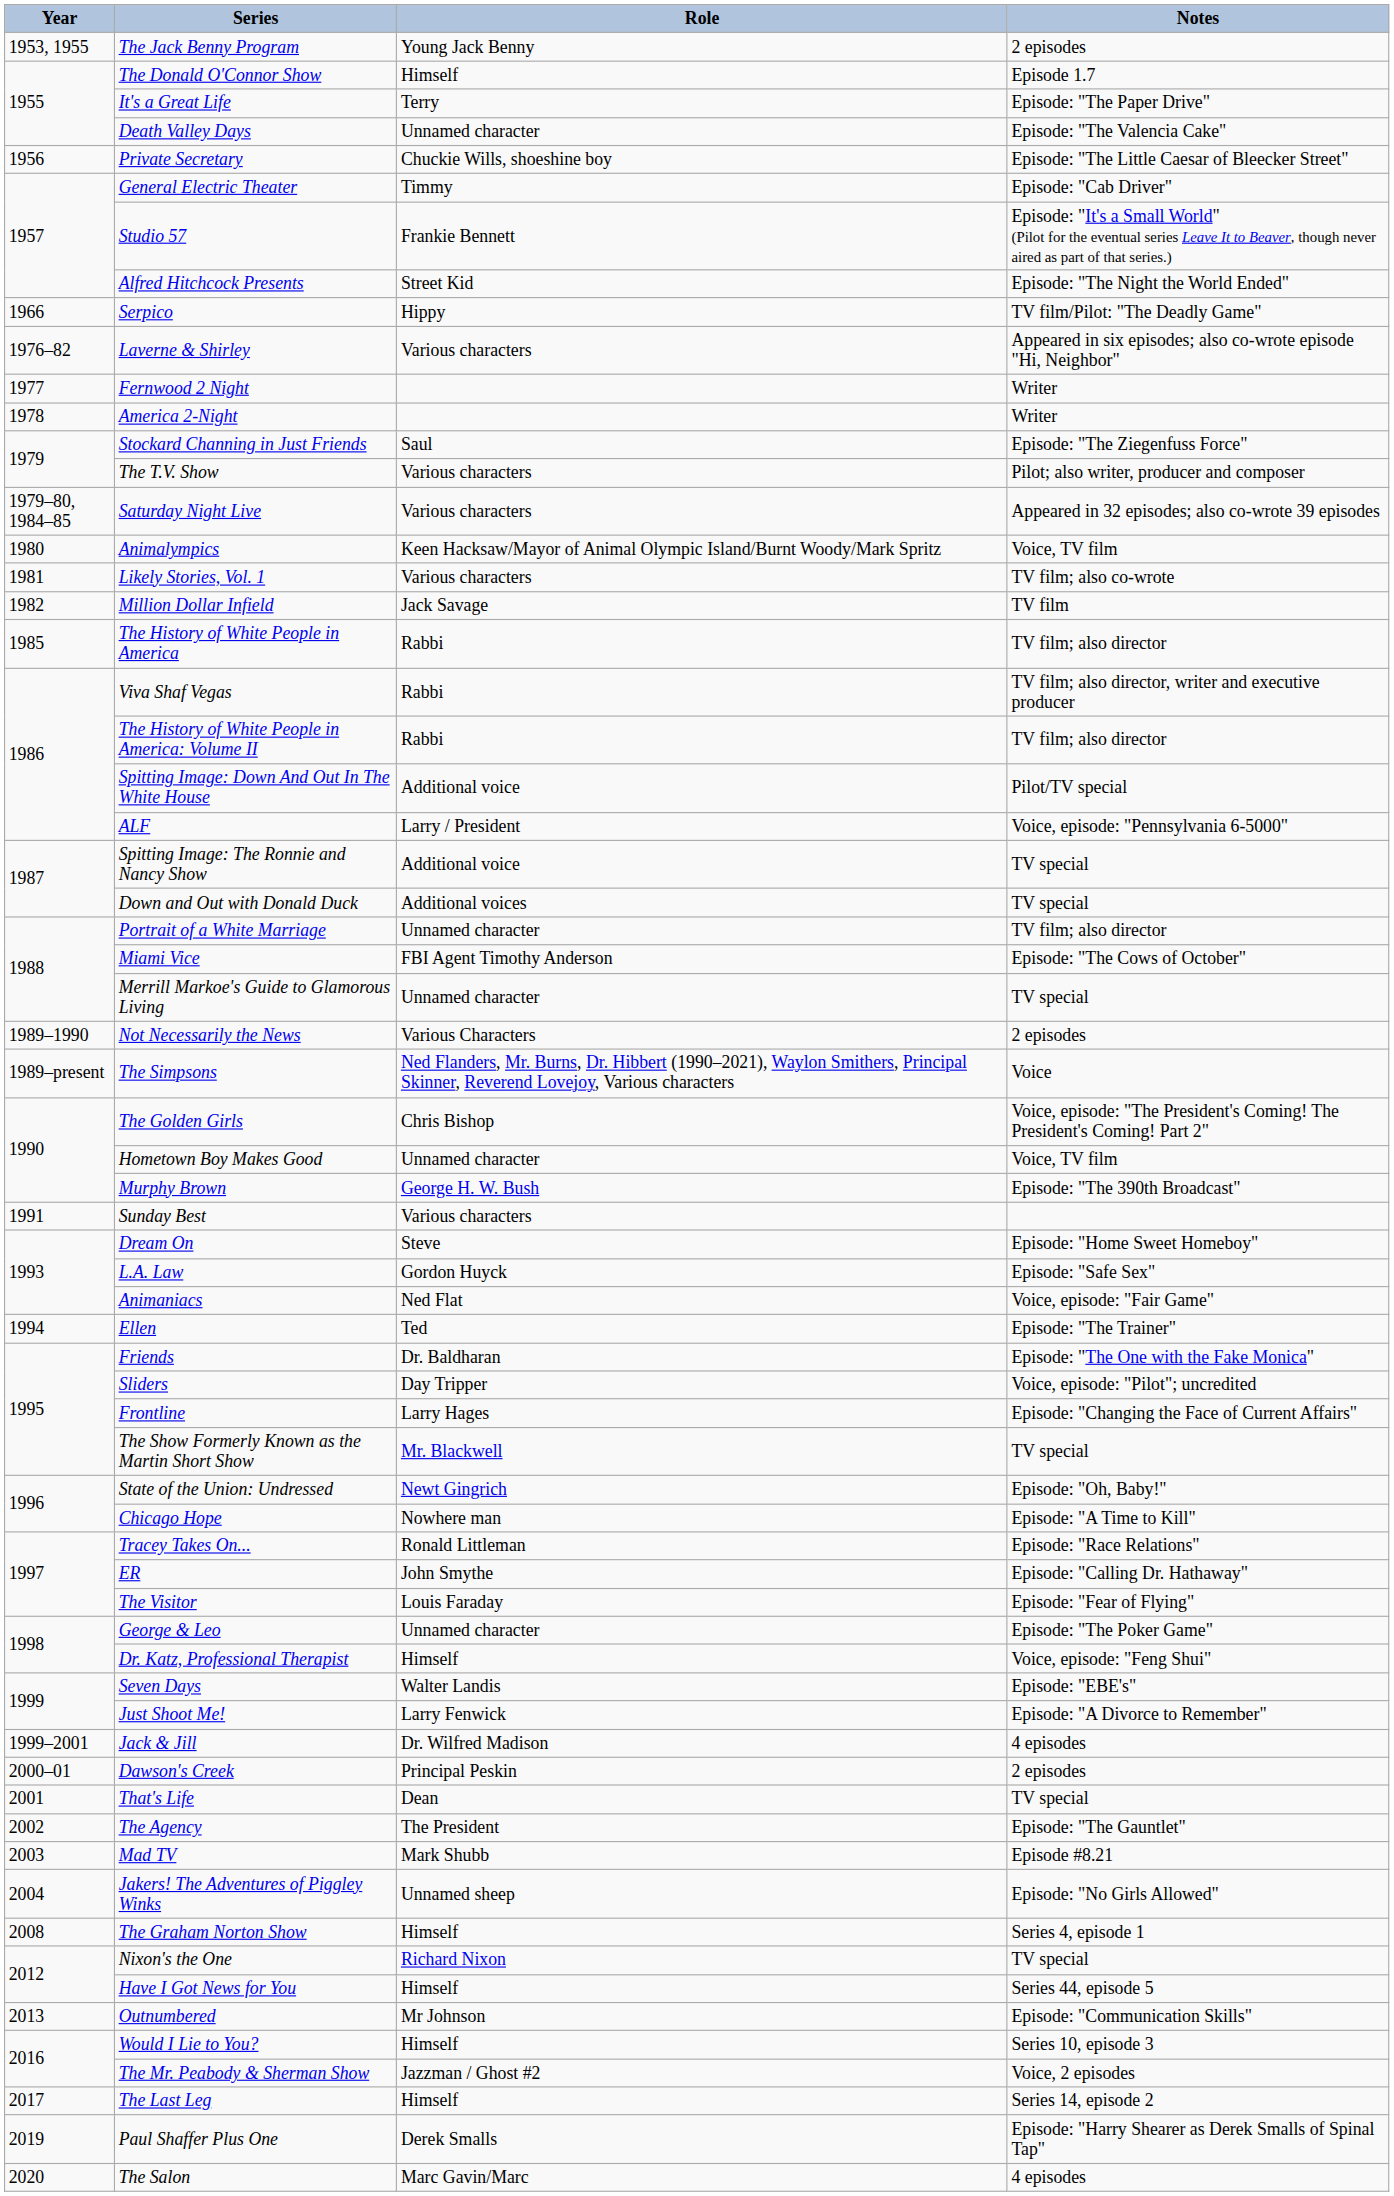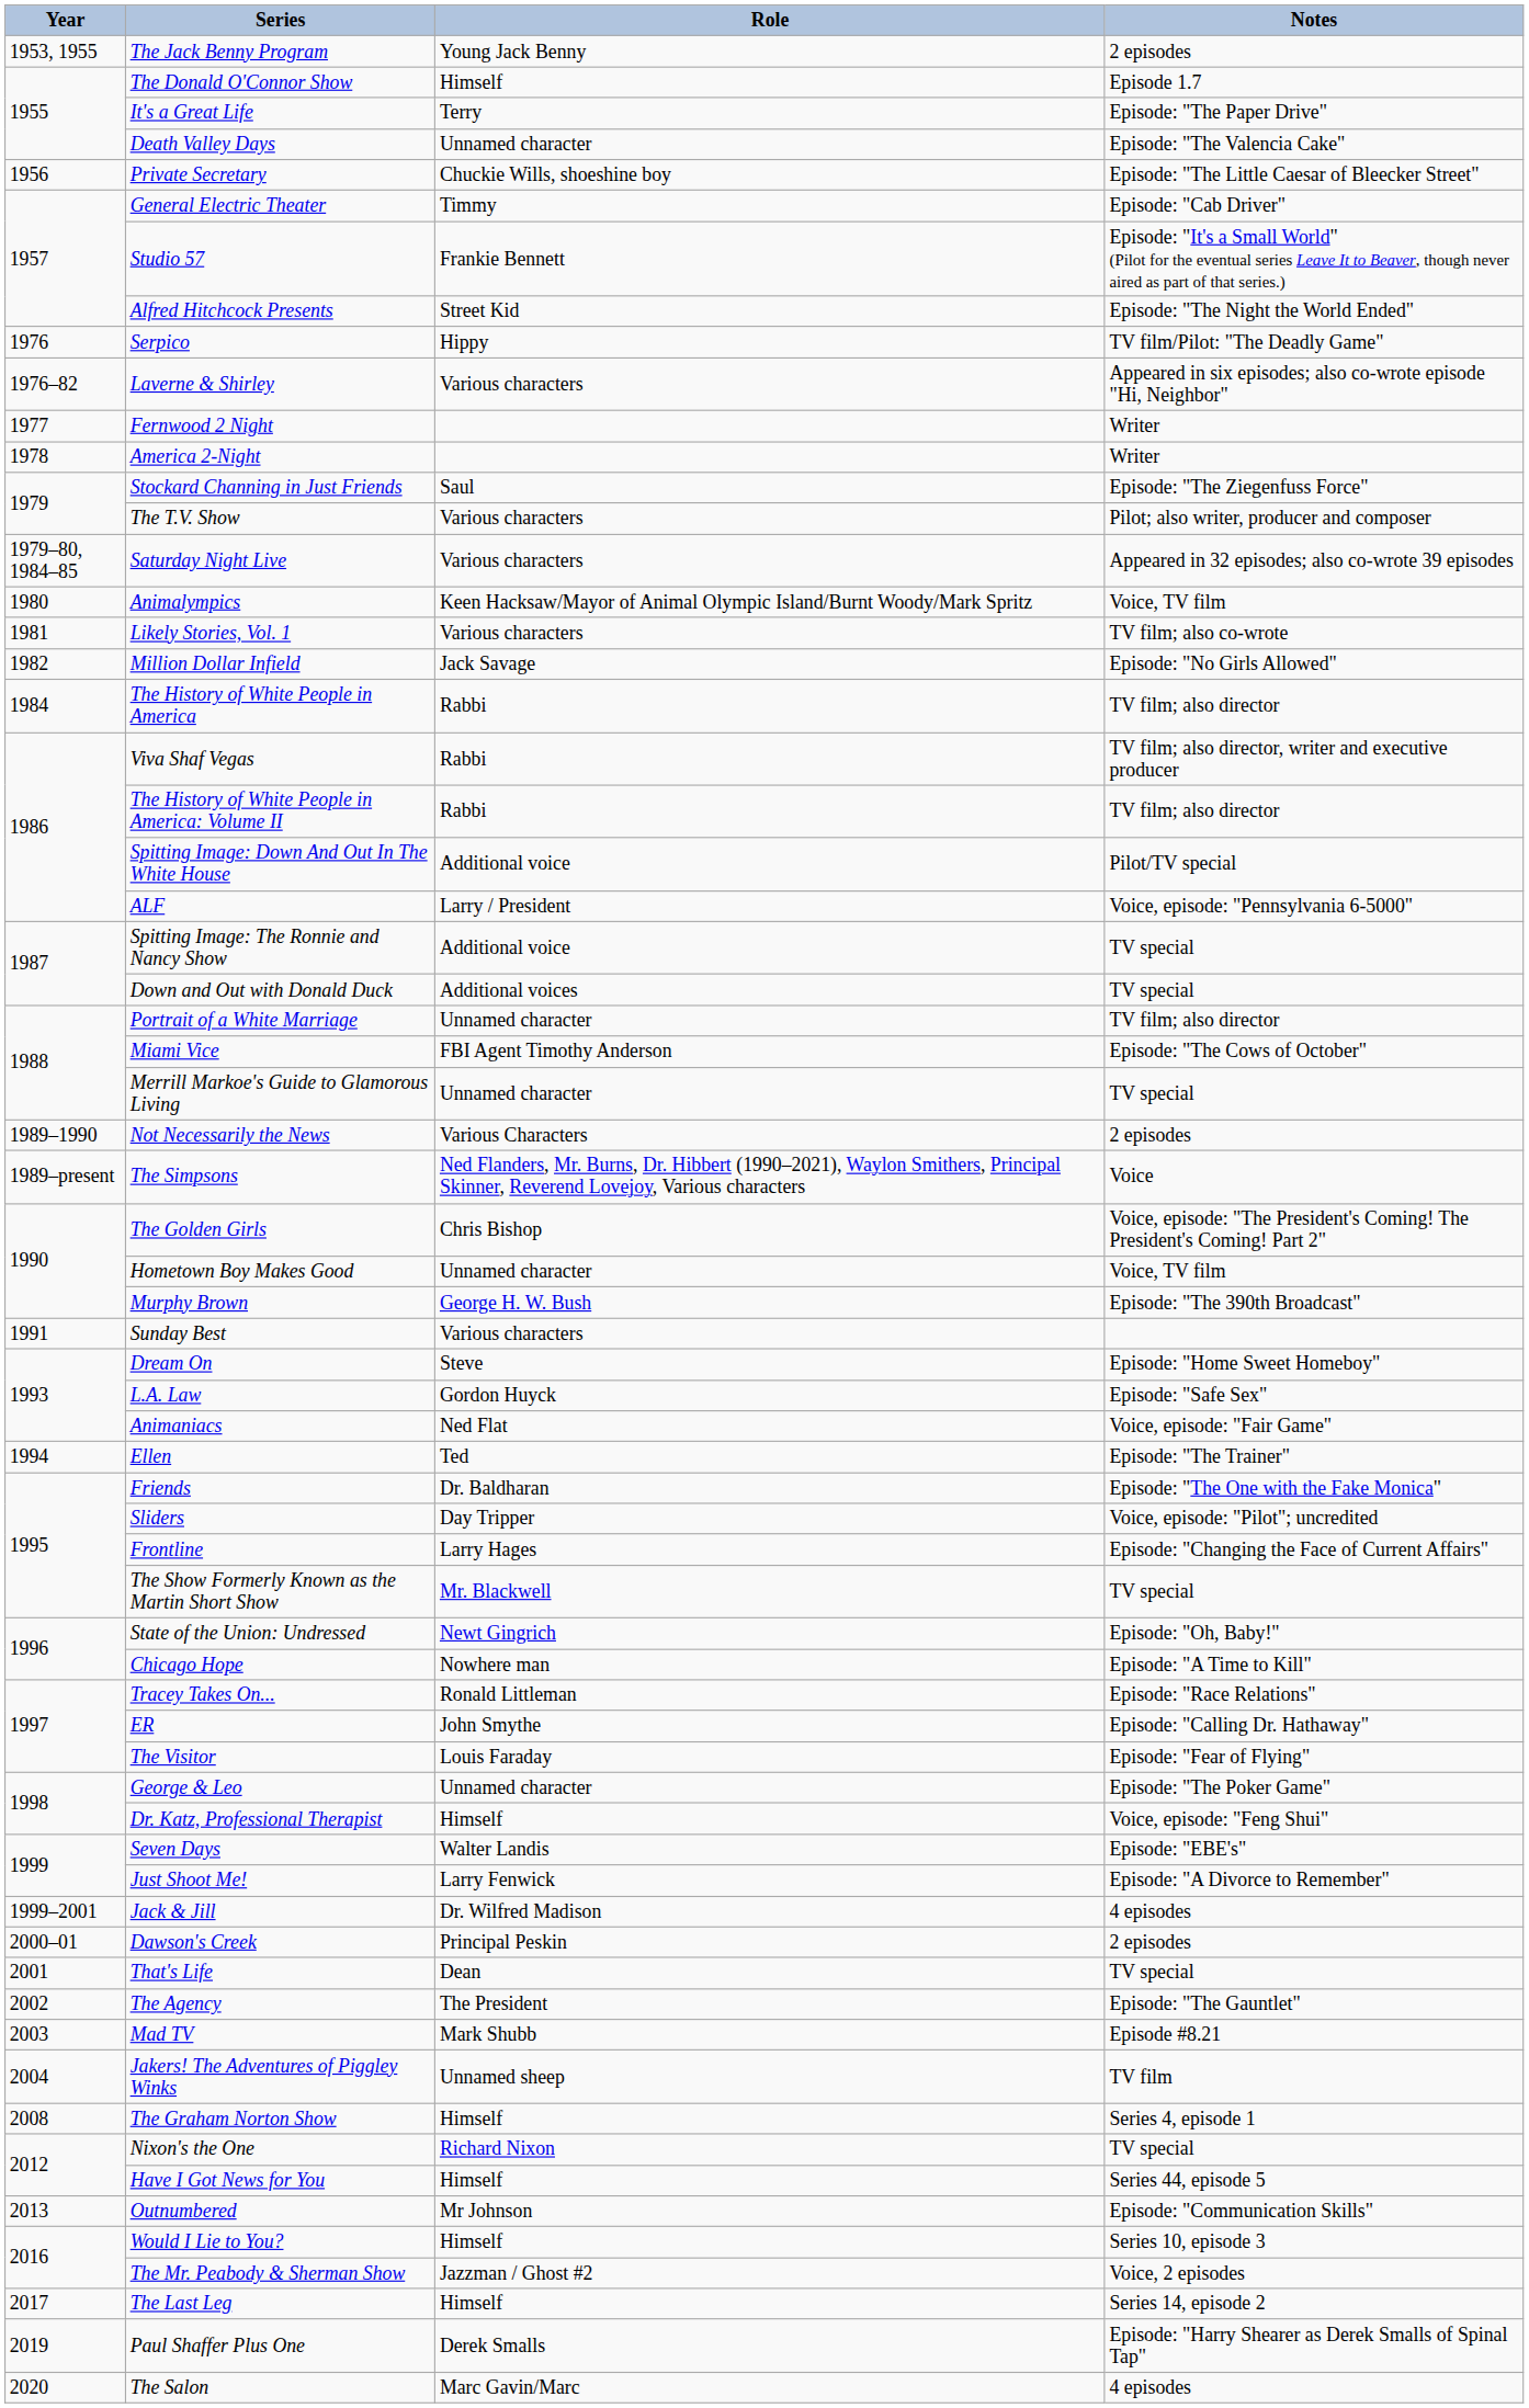Serpico | Year: 1966 -> 1976
Million Dollar Infield | Notes: TV film -> Episode: "No Girls Allowed"
The History of White People in America | Year: 1985 -> 1984
Jakers! The Adventures of Piggley Winks | Notes: Episode: "No Girls Allowed" -> TV film
